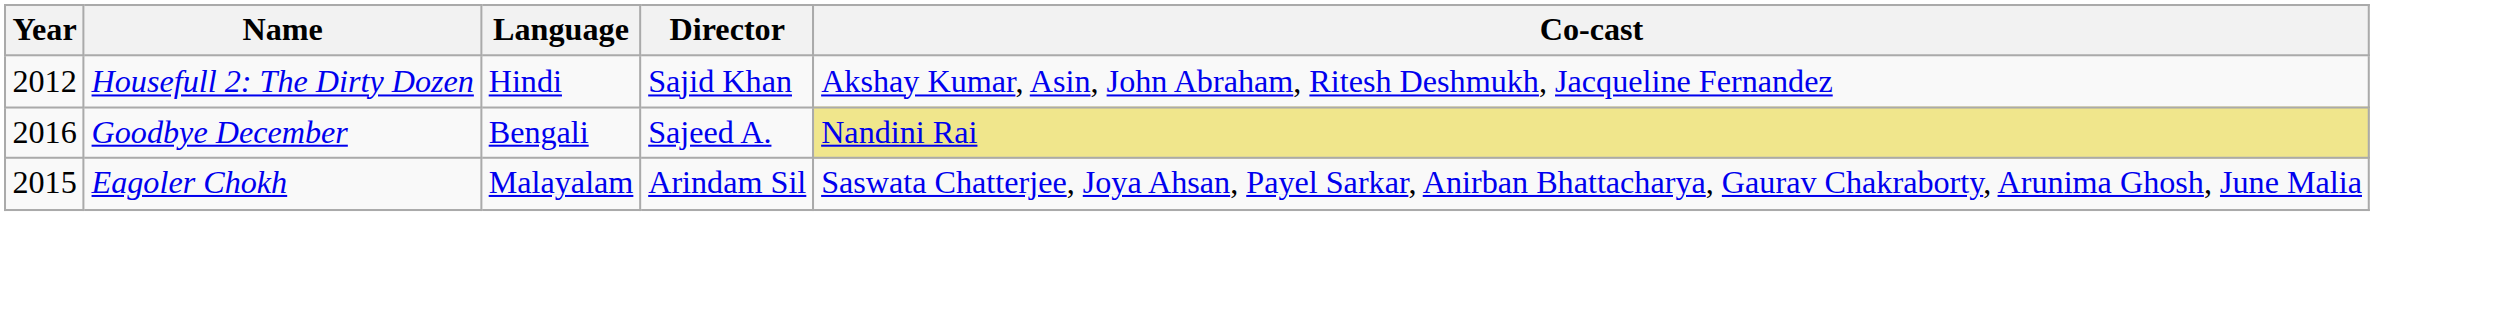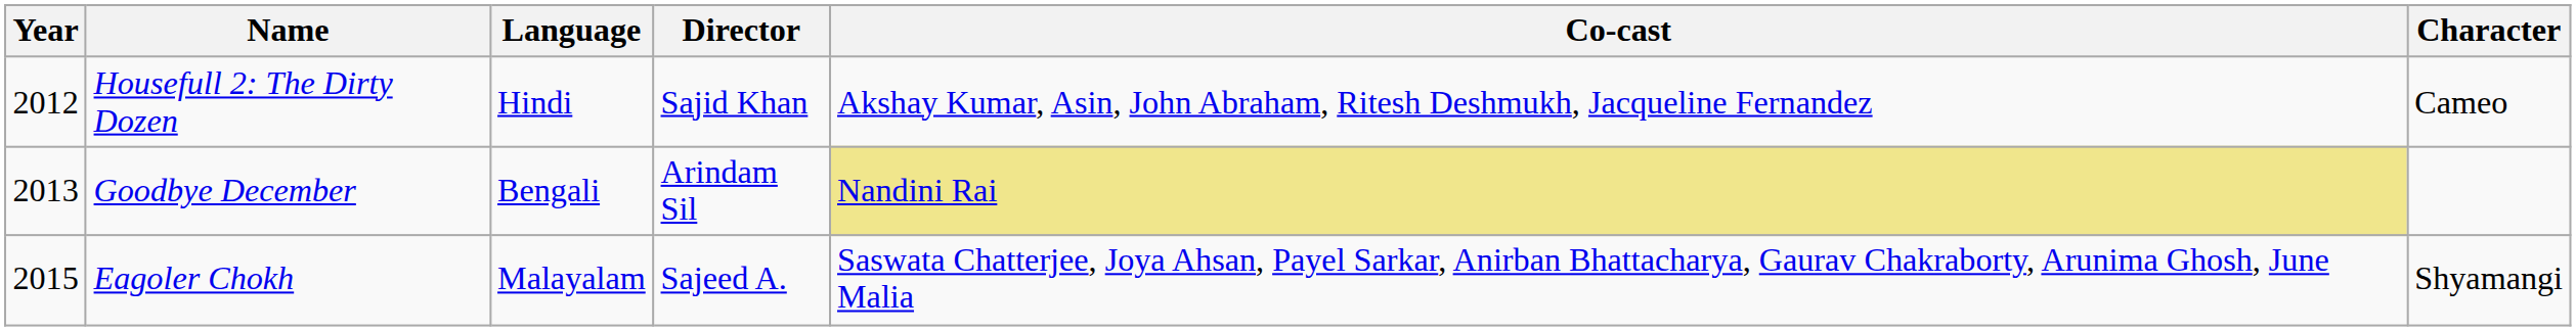+ column: Character | Cameo | Shyamangi
Goodbye December | Year: 2016 -> 2013
Goodbye December | Director: Sajeed A. -> Arindam Sil
Eagoler Chokh | Director: Arindam Sil -> Sajeed A.
